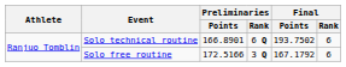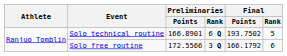Solo technical routine | Final / Rank: 6 -> 5
Solo free routine | Preliminaries / Points: 172.5166 -> 172.5566
Solo free routine | Final / Points: 167.1792 -> 166.1792
